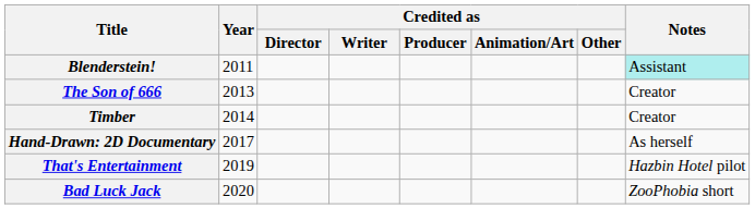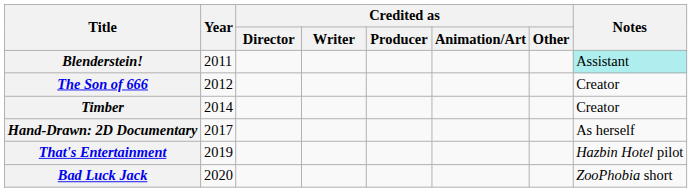The Son of 666 | Year: 2013 -> 2012
